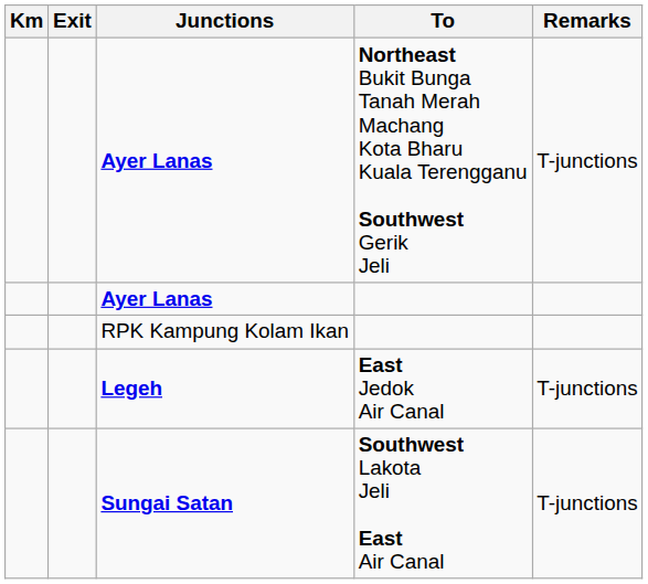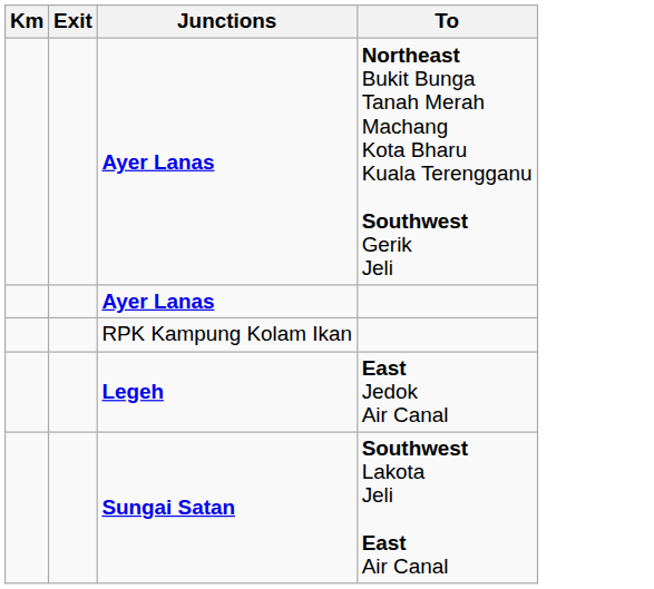- column: Remarks | T-junctions | T-junctions | T-junctions
